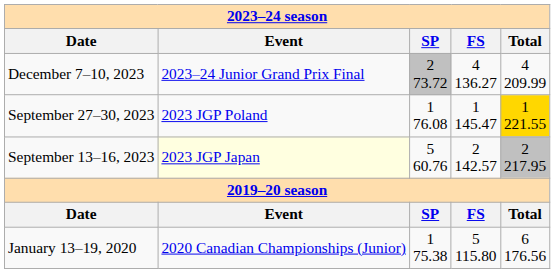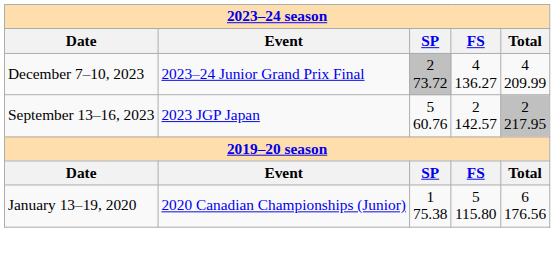- row: September 27–30, 2023 | 2023 JGP Poland | 1 76.08 | 1 145.47 | 1 221.55
September 13–16, 2023 | Event: lightyellow background -> no background
